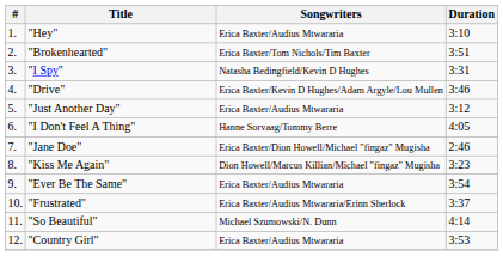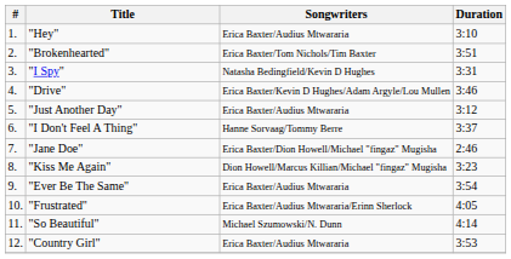"I Don't Feel A Thing" | Duration: 4:05 -> 3:37
"Frustrated" | Duration: 3:37 -> 4:05
